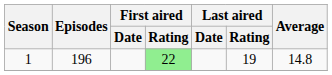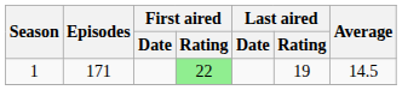1 | Episodes: 196 -> 171
1 | Average: 14.8 -> 14.5
